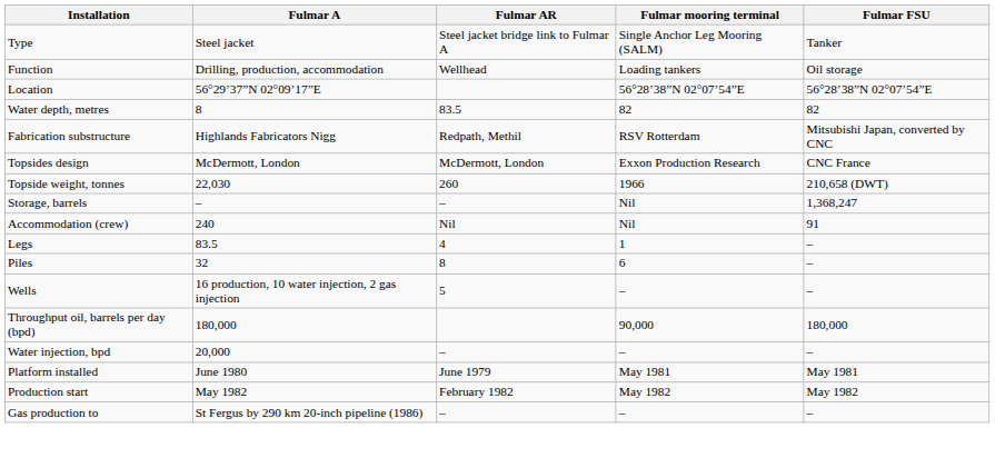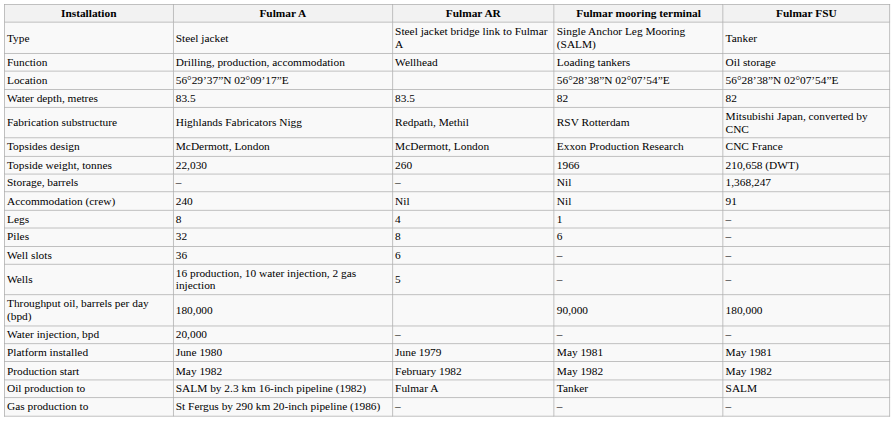Water depth, metres | Fulmar A: 8 -> 83.5
Legs | Fulmar A: 83.5 -> 8
+ row: Well slots | 36 | 6 | – | –
+ row: Oil production to | SALM by 2.3 km 16-inch pipeline (1982) | Fulmar A | Tanker | SALM
